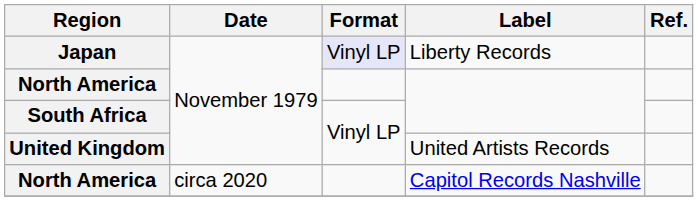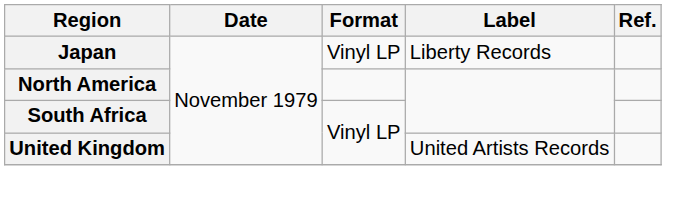Japan | Format: lavender background -> no background
- row: North America | circa 2020 | Capitol Records Nashville
